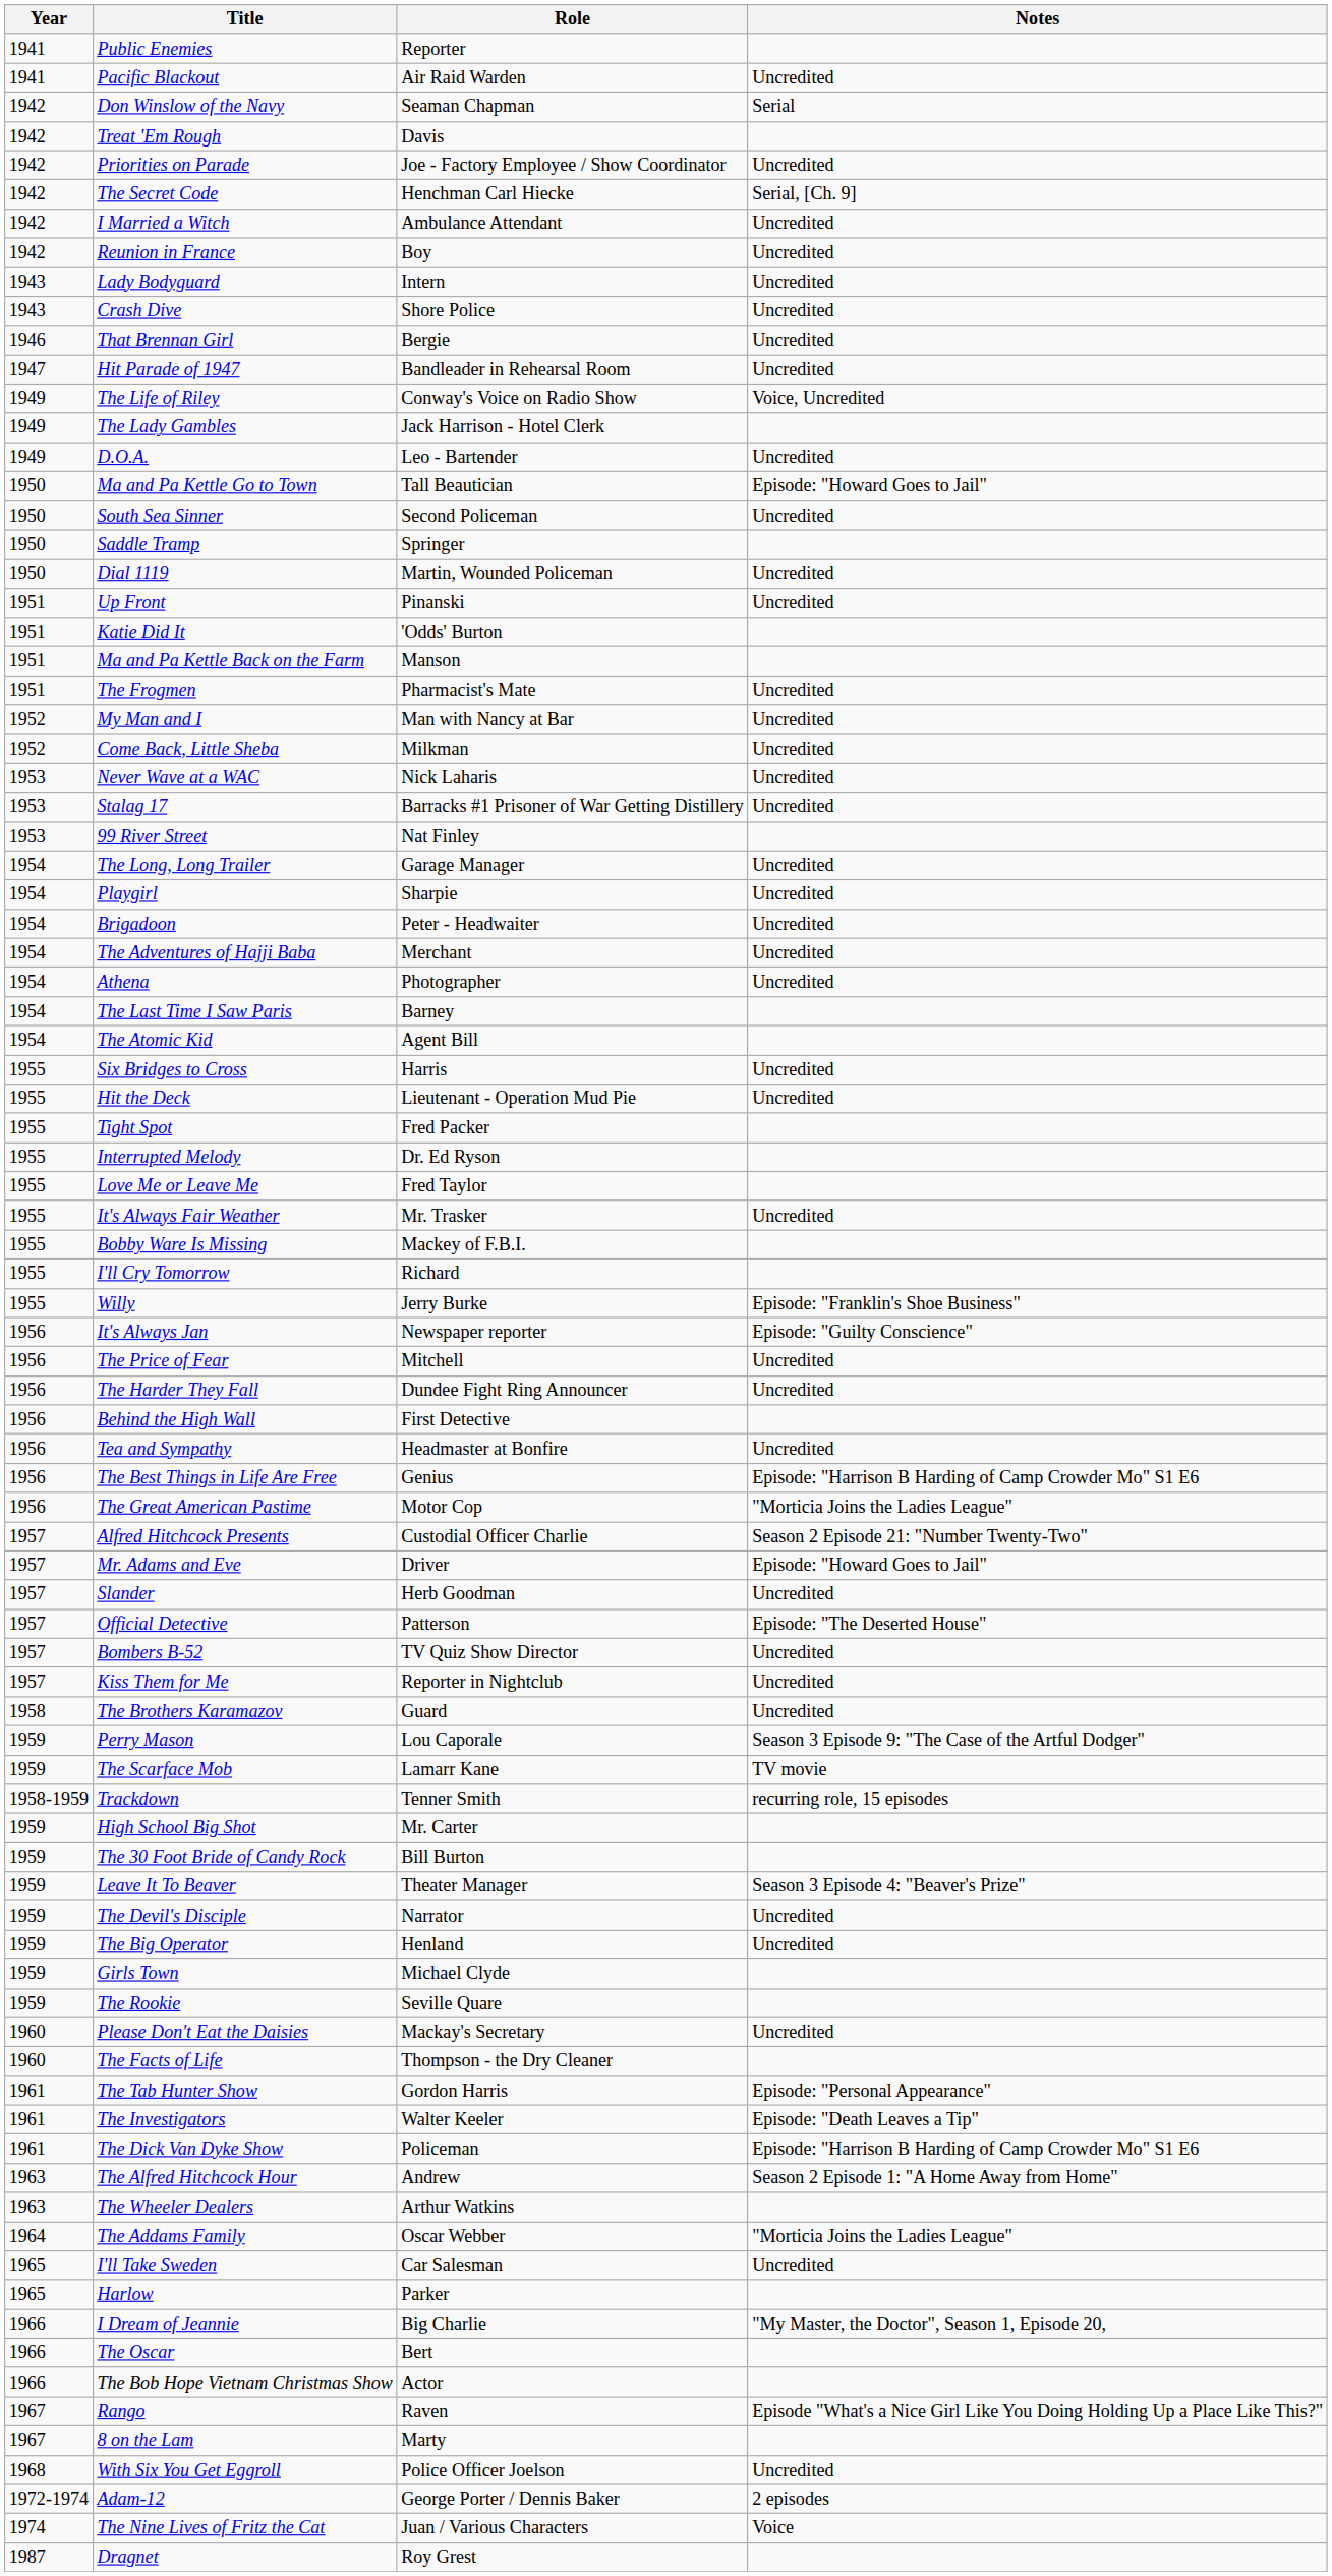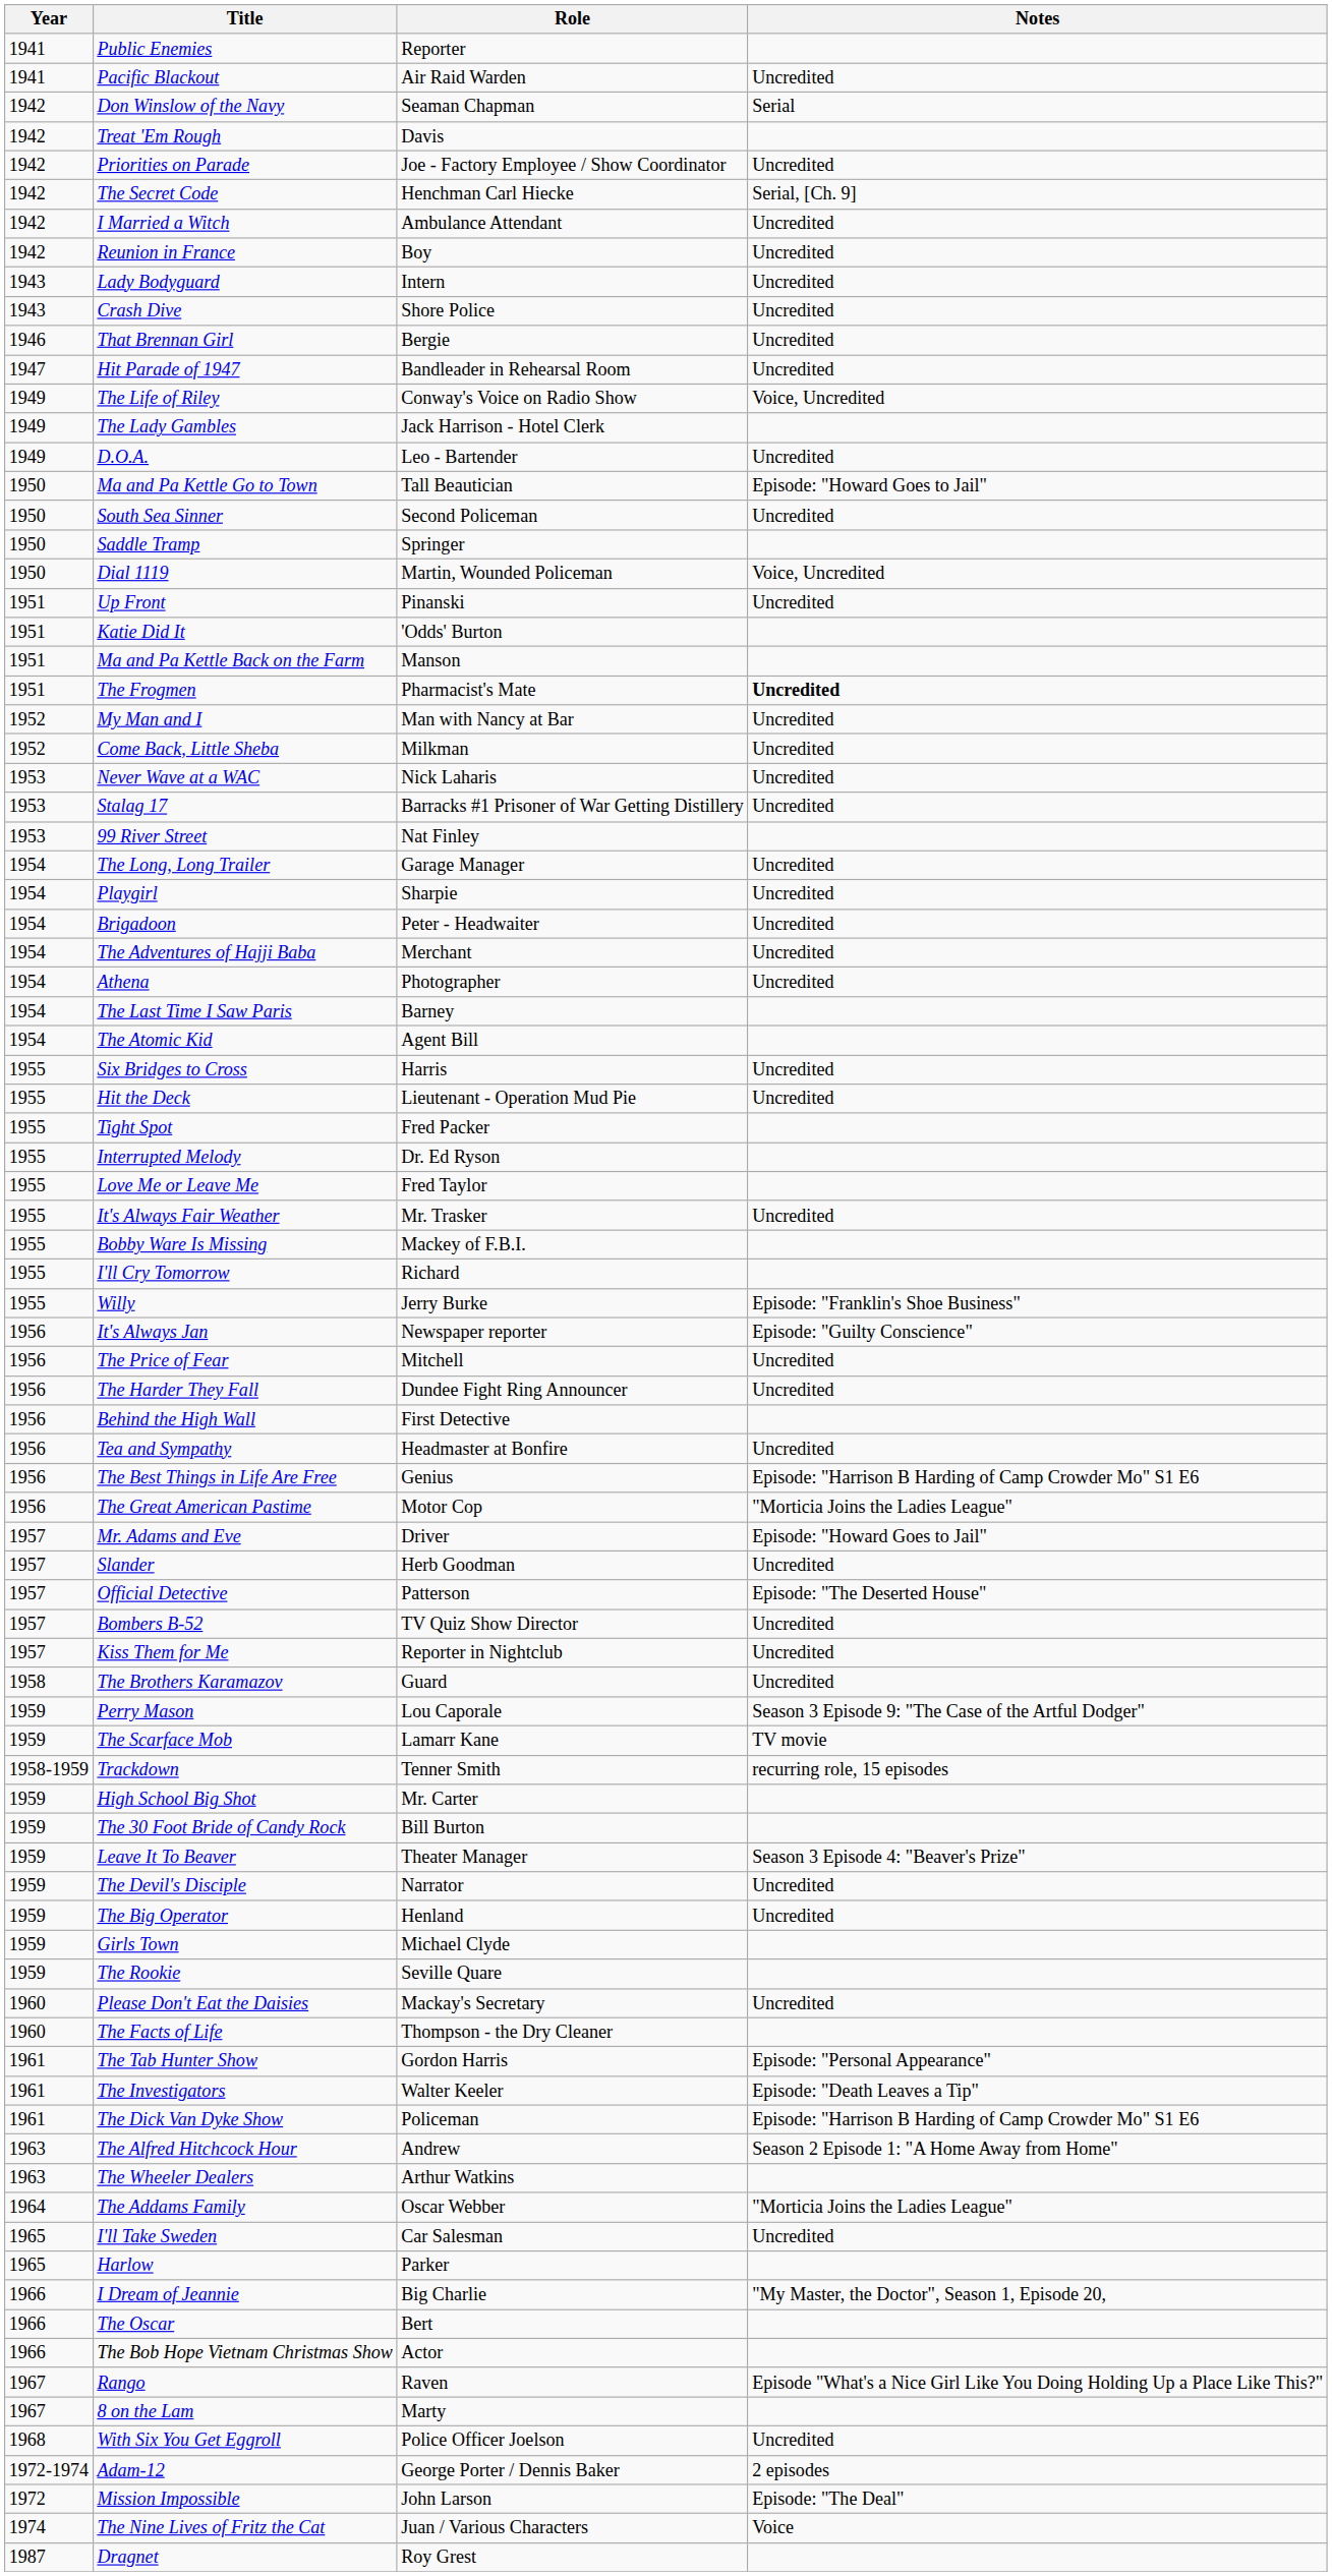Dial 1119 | Notes: Uncredited -> Voice, Uncredited
The Frogmen | Notes: normal -> bold
- row: 1957 | Alfred Hitchcock Presents | Custodial Officer Charlie | Season 2 Episode 21: "Number Twenty-Two"
+ row: 1972 | Mission Impossible | John Larson | Episode: "The Deal"
